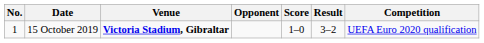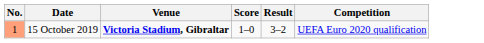- column: Opponent
15 October 2019 | No.: no background -> lightsalmon background
